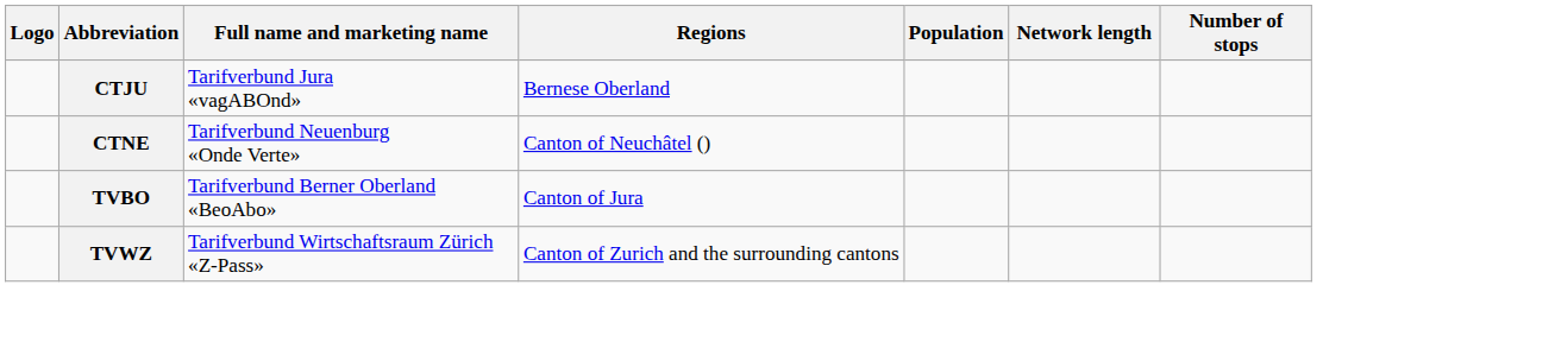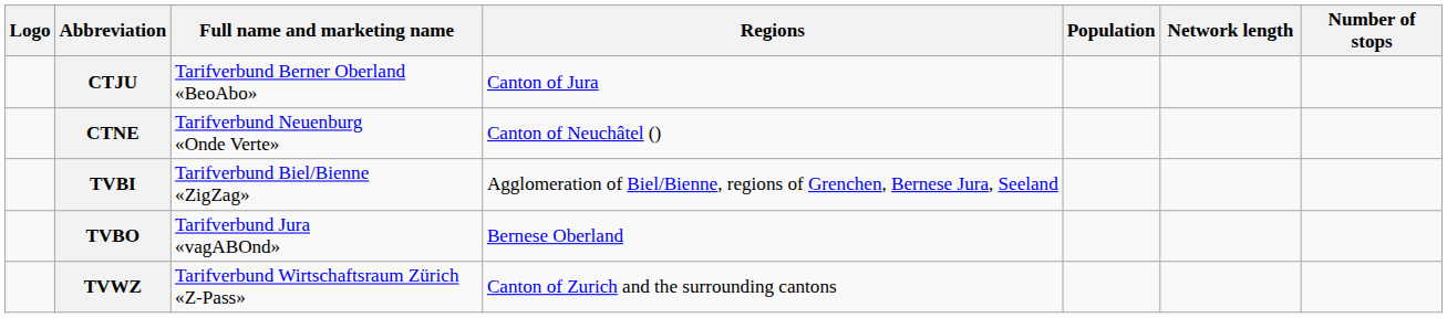CTJU | Full name and marketing name: Tarifverbund Jura «vagABOnd» -> Tarifverbund Berner Oberland «BeoAbo»
CTJU | Regions: Bernese Oberland -> Canton of Jura
+ row: TVBI | Tarifverbund Biel/Bienne «ZigZag» | Agglomeration of Biel/Bienne, regions of Grenchen, Bernese Jura, Seeland
TVBO | Full name and marketing name: Tarifverbund Berner Oberland «BeoAbo» -> Tarifverbund Jura «vagABOnd»
TVBO | Regions: Canton of Jura -> Bernese Oberland
